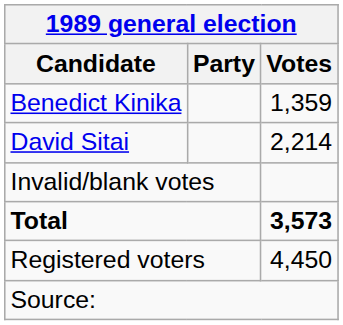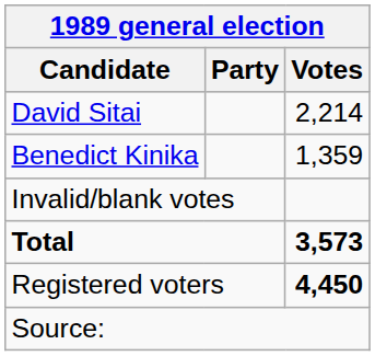rows swapped: David Sitai <-> Benedict Kinika
Registered voters | Votes: normal -> bold
